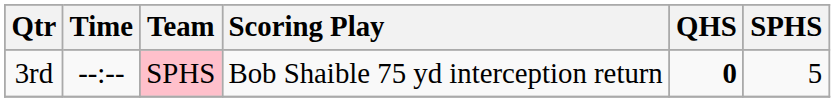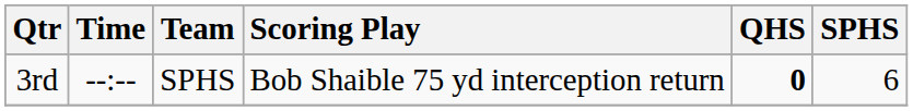3rd | Team: pink background -> no background
3rd | SPHS: 5 -> 6
